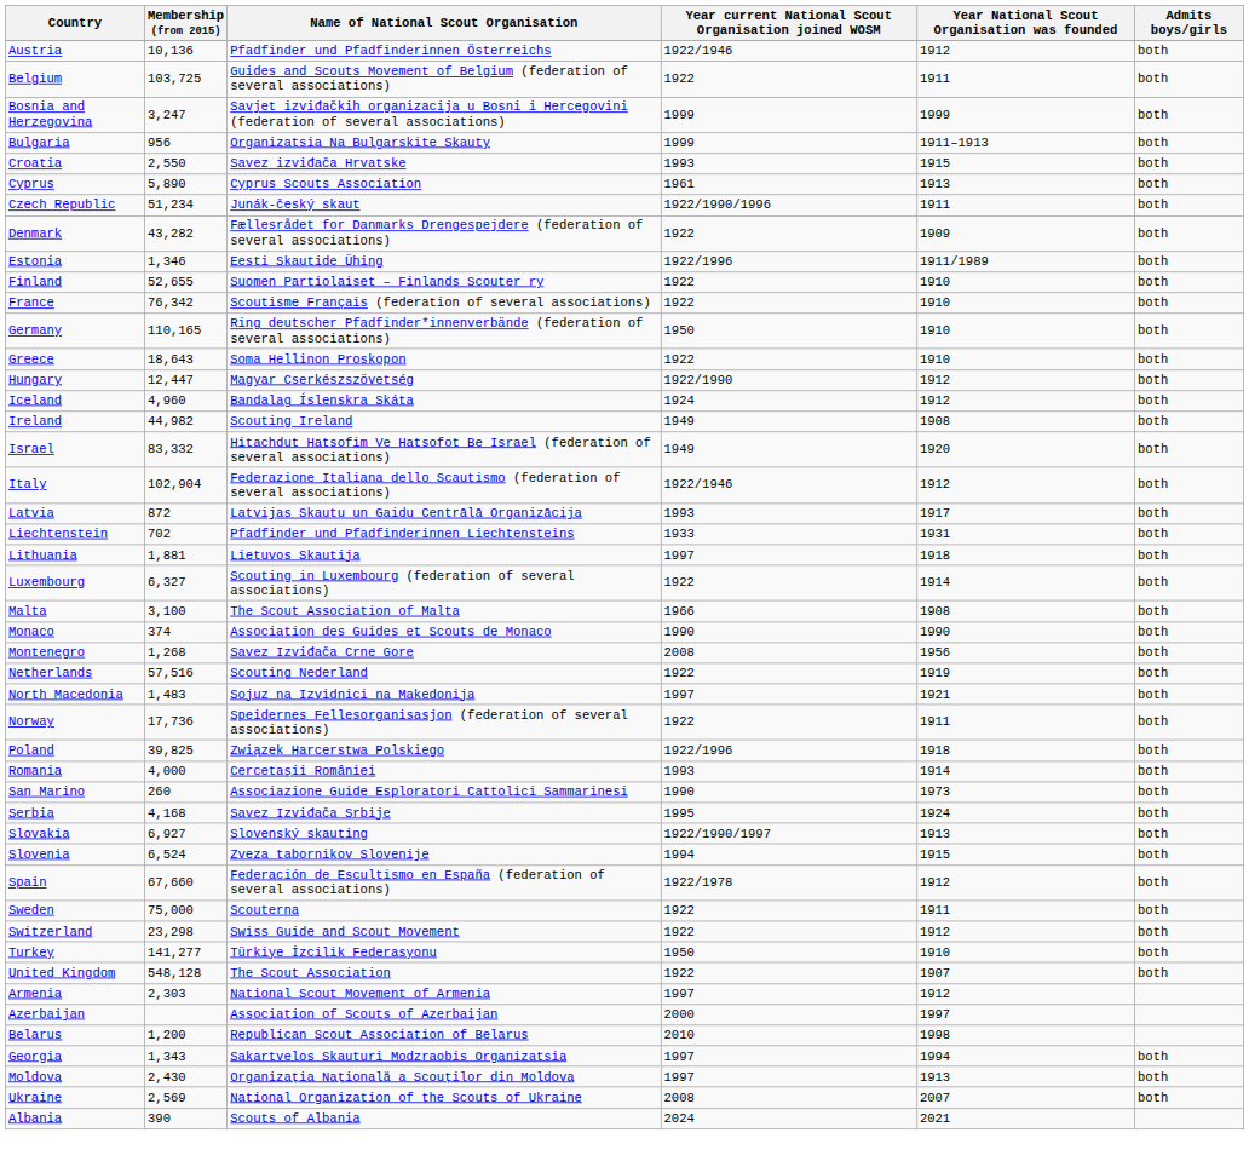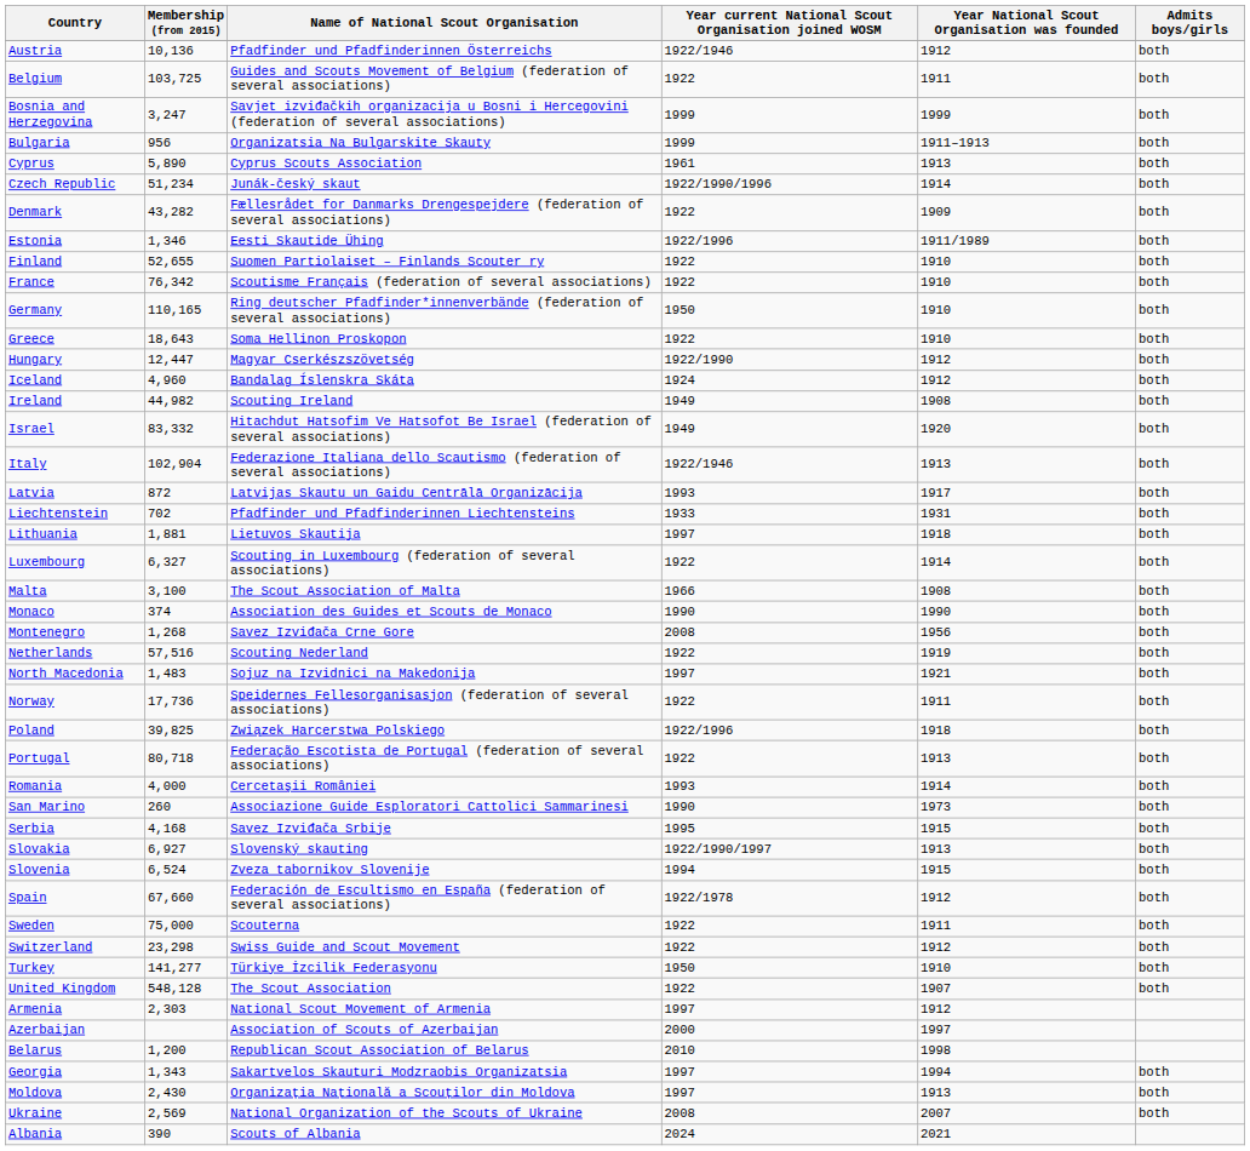- row: Croatia | 2,550 | Savez izviđača Hrvatske | 1993 | 1915 | both
Czech Republic | Year National Scout Organisation was founded: 1911 -> 1914
Italy | Year National Scout Organisation was founded: 1912 -> 1913
+ row: Portugal | 80,718 | Federação Escotista de Portugal (federation of several associations) | 1922 | 1913 | both
Serbia | Year National Scout Organisation was founded: 1924 -> 1915
